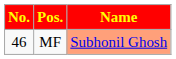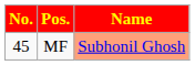MF | No.: 46 -> 45
